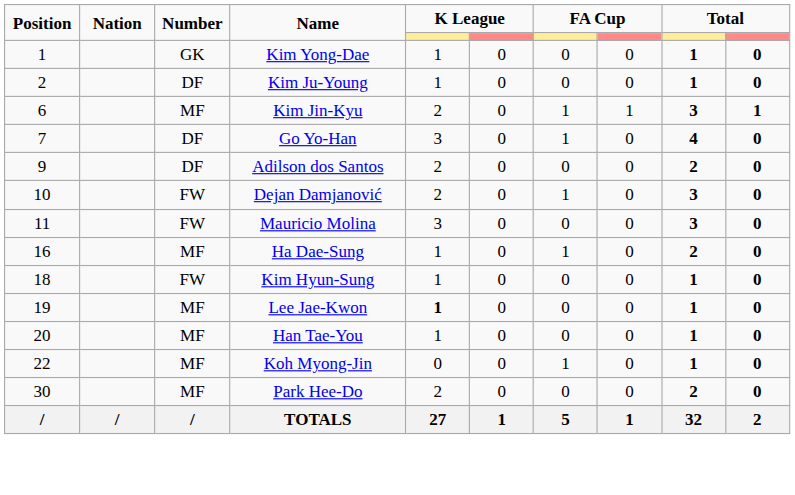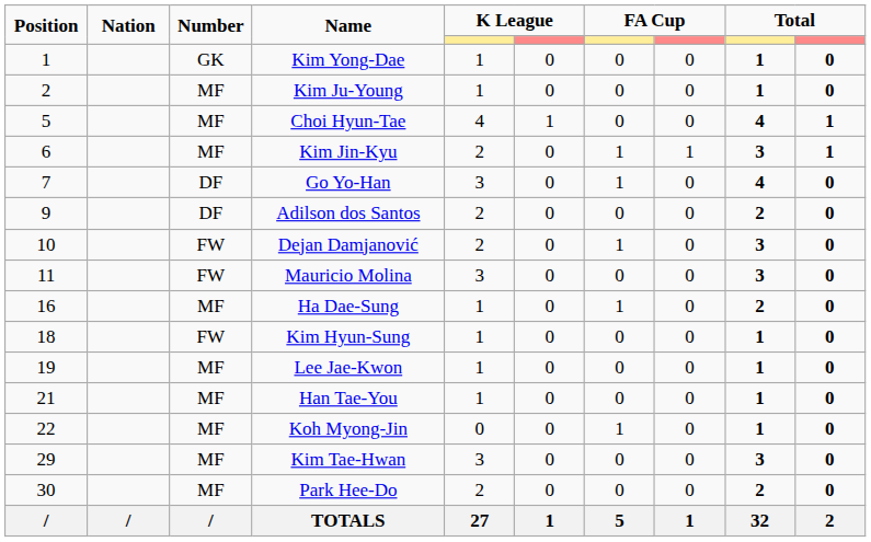Kim Ju-Young | Number: DF -> MF
+ row: 5 | MF | Choi Hyun-Tae | 4 | 1 | 0 | 0 | 4 | 1
Lee Jae-Kwon | column 5: bold -> normal
Han Tae-You | Position: 20 -> 21
+ row: 29 | MF | Kim Tae-Hwan | 3 | 0 | 0 | 0 | 3 | 0
